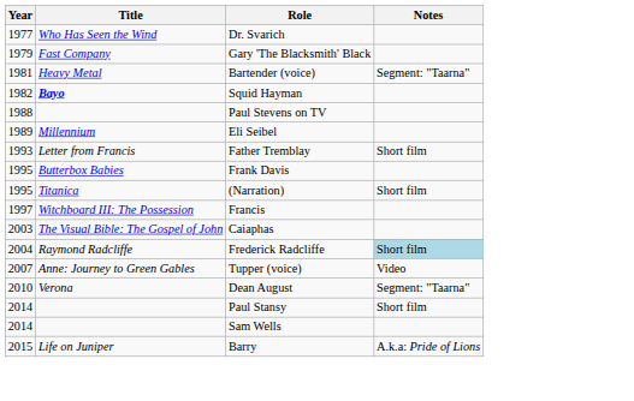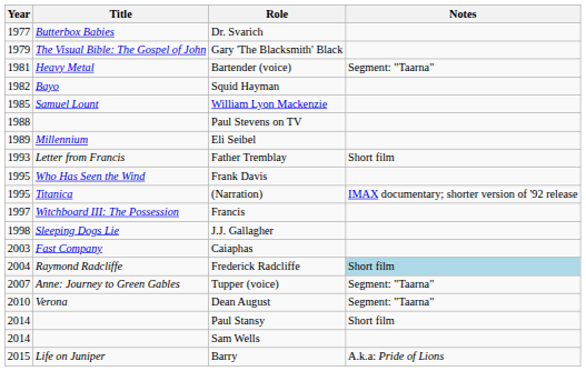Dr. Svarich | Title: Who Has Seen the Wind -> Butterbox Babies
Gary 'The Blacksmith' Black | Title: Fast Company -> The Visual Bible: The Gospel of John
Squid Hayman | Title: bold -> normal
+ row: 1985 | Samuel Lount | William Lyon Mackenzie
Frank Davis | Title: Butterbox Babies -> Who Has Seen the Wind
(Narration) | Notes: Short film -> IMAX documentary; shorter version of '92 release
+ row: 1998 | Sleeping Dogs Lie | J.J. Gallagher
Caiaphas | Title: The Visual Bible: The Gospel of John -> Fast Company
Tupper (voice) | Notes: Video -> Segment: "Taarna"
